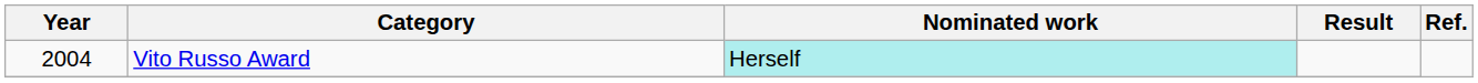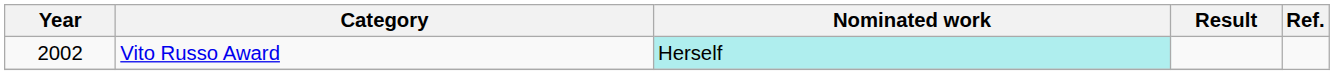Vito Russo Award | Year: 2004 -> 2002
